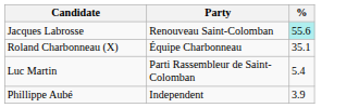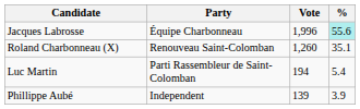+ column: Vote | 1,996 | 1,260 | 194 | 139
Jacques Labrosse | Party: Renouveau Saint-Colomban -> Équipe Charbonneau
Roland Charbonneau (X) | Party: Équipe Charbonneau -> Renouveau Saint-Colomban
